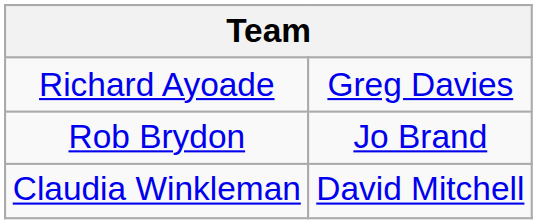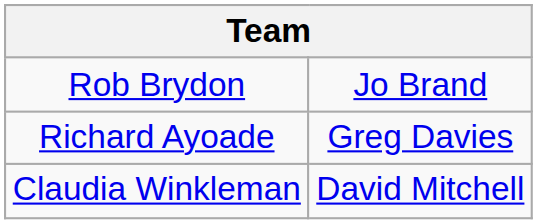rows swapped: Rob Brydon <-> Richard Ayoade
